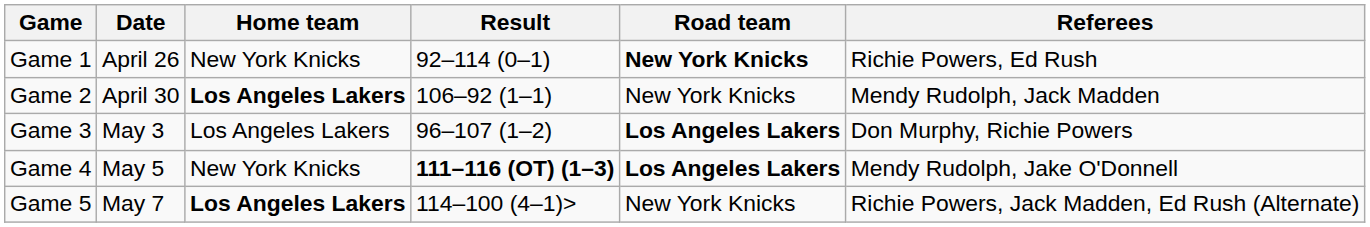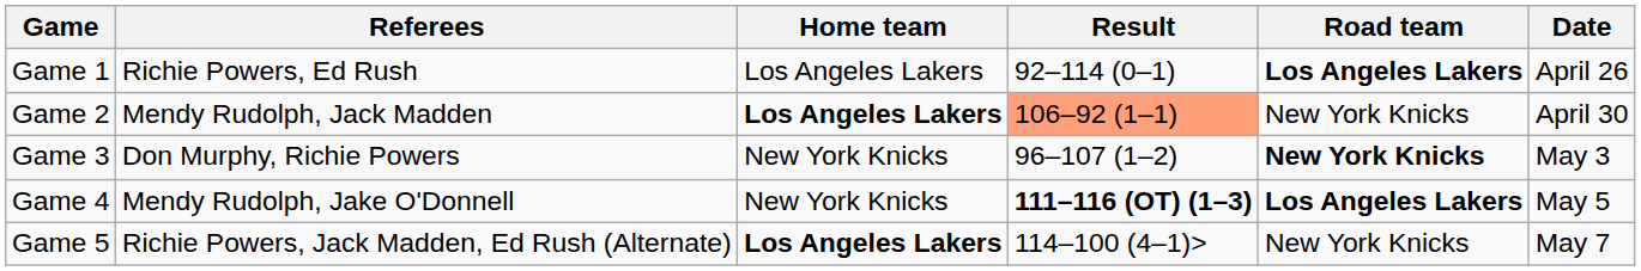columns swapped: Date <-> Referees
Game 1 | Home team: New York Knicks -> Los Angeles Lakers
Game 1 | Road team: New York Knicks -> Los Angeles Lakers
Game 2 | Result: no background -> lightsalmon background
Game 3 | Home team: Los Angeles Lakers -> New York Knicks
Game 3 | Road team: Los Angeles Lakers -> New York Knicks
